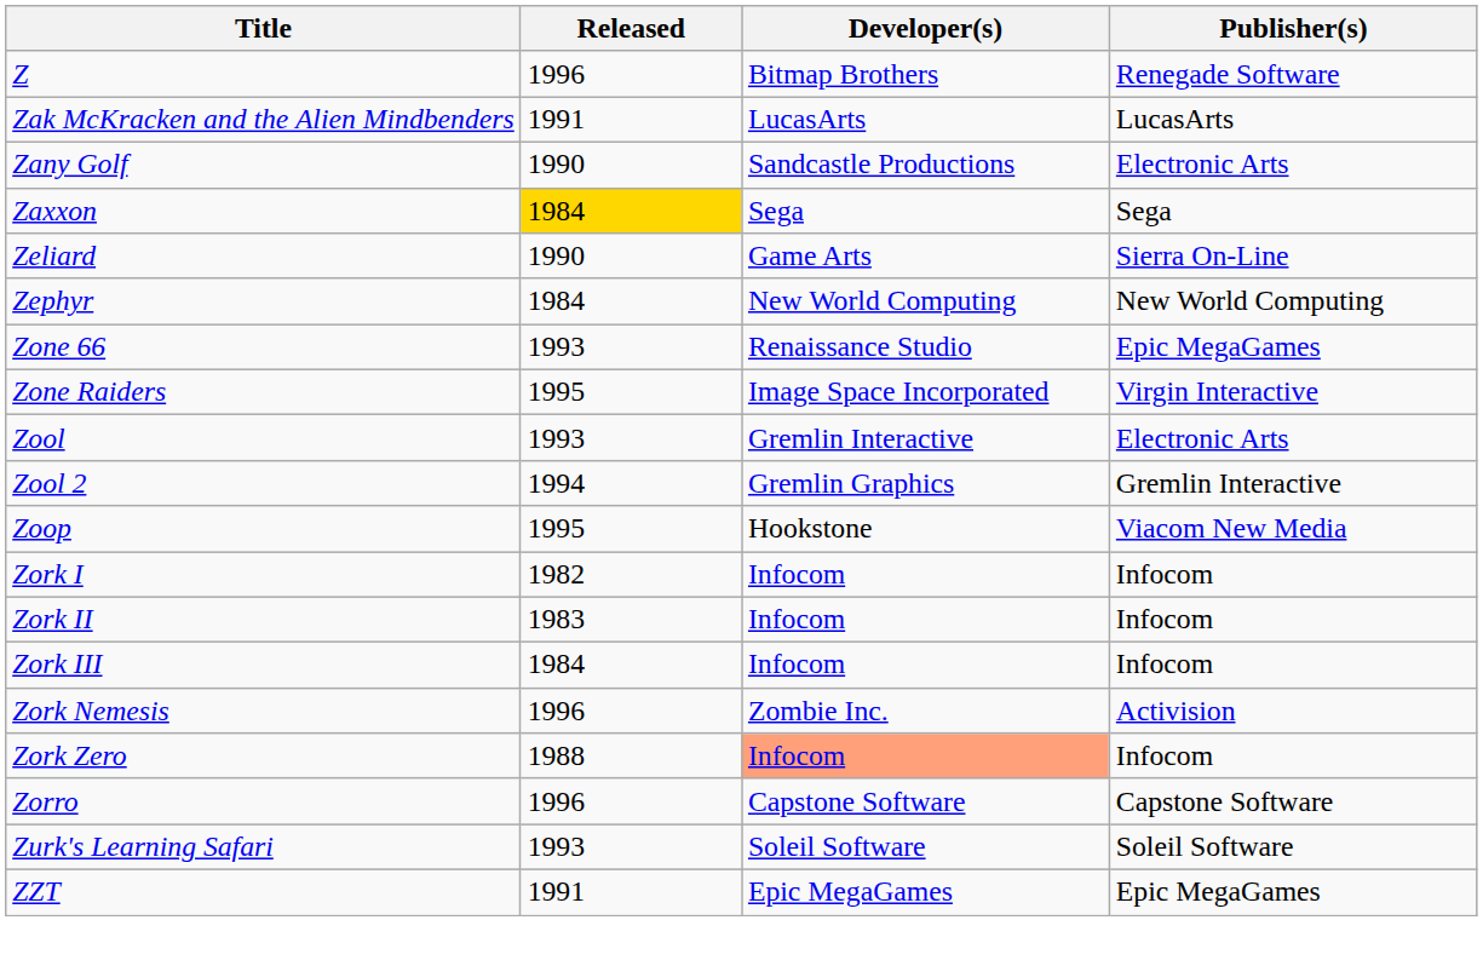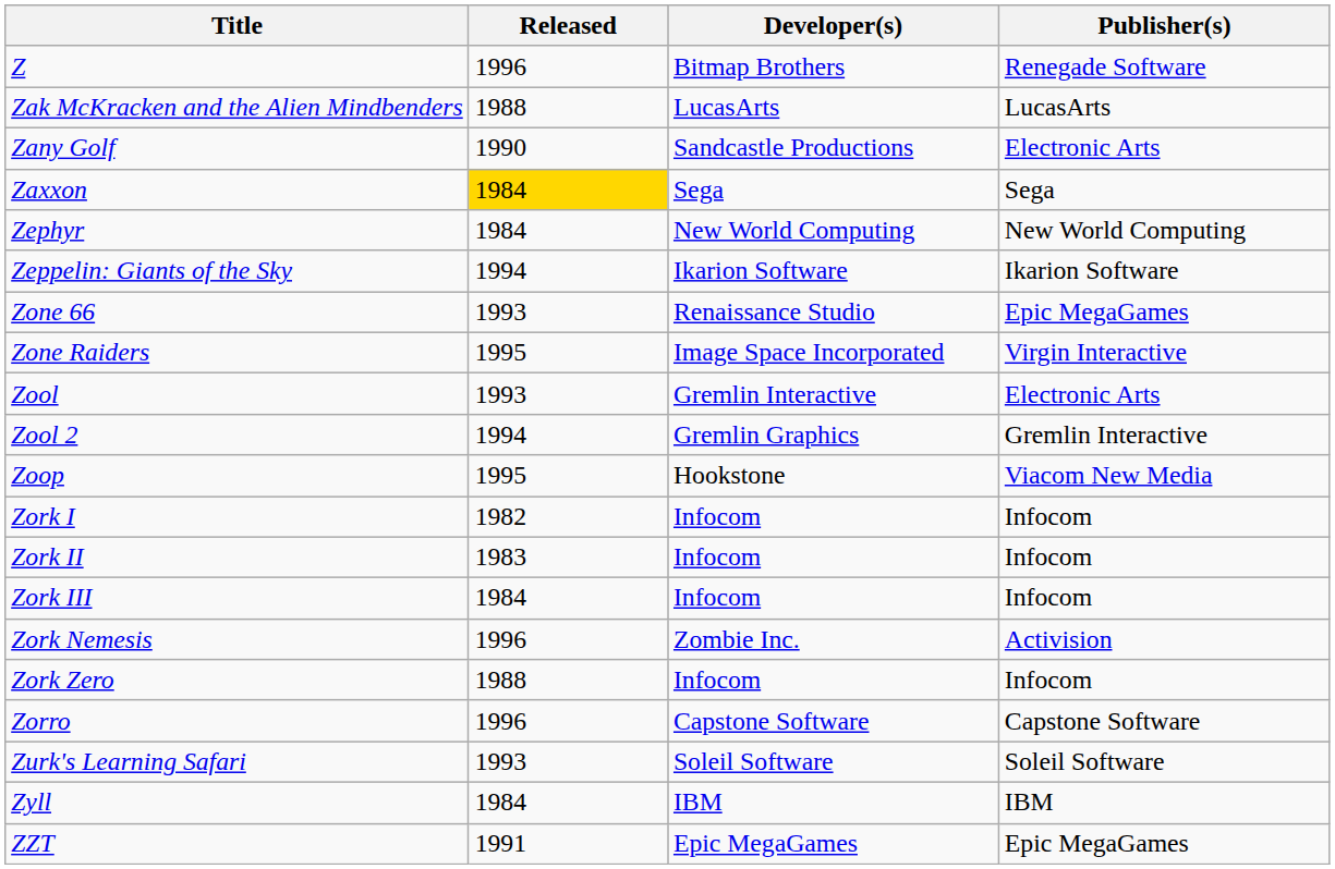Zak McKracken and the Alien Mindbenders | Released: 1991 -> 1988
- row: Zeliard | 1990 | Game Arts | Sierra On-Line
+ row: Zeppelin: Giants of the Sky | 1994 | Ikarion Software | Ikarion Software
Zork Zero | Developer(s): lightsalmon background -> no background
+ row: Zyll | 1984 | IBM | IBM
